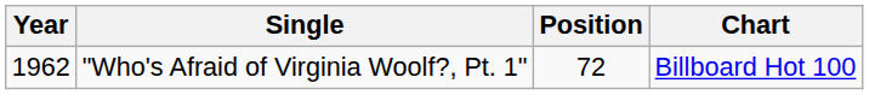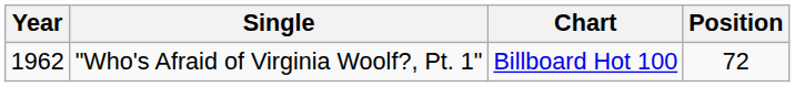columns swapped: Chart <-> Position
